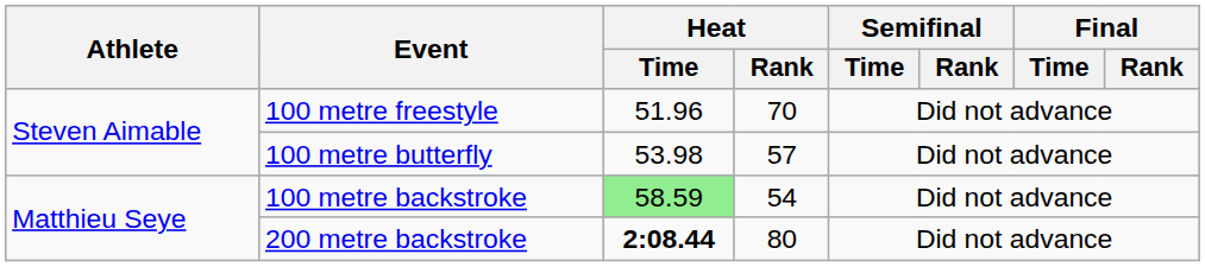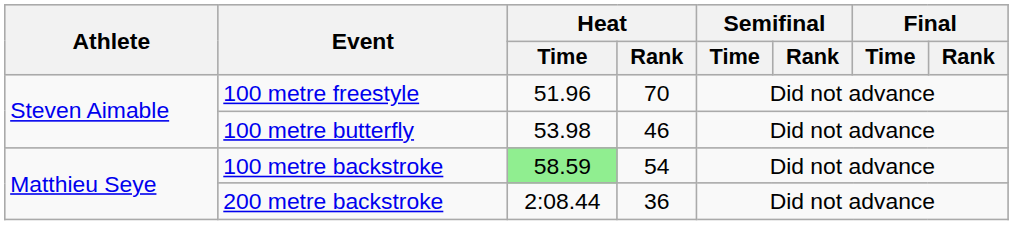100 metre butterfly | Heat / Rank: 57 -> 46
200 metre backstroke | Heat / Time: bold -> normal
200 metre backstroke | Heat / Rank: 80 -> 36
